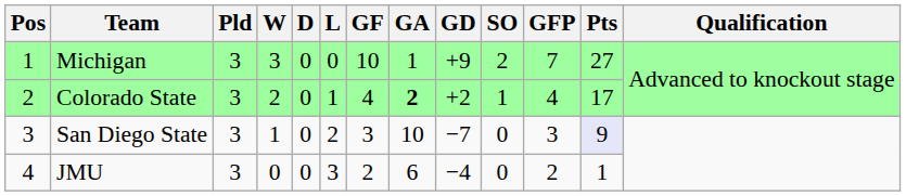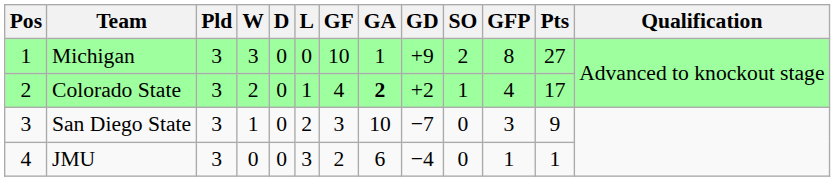Michigan | GFP: 7 -> 8
San Diego State | Pts: lavender background -> no background
JMU | GFP: 2 -> 1
